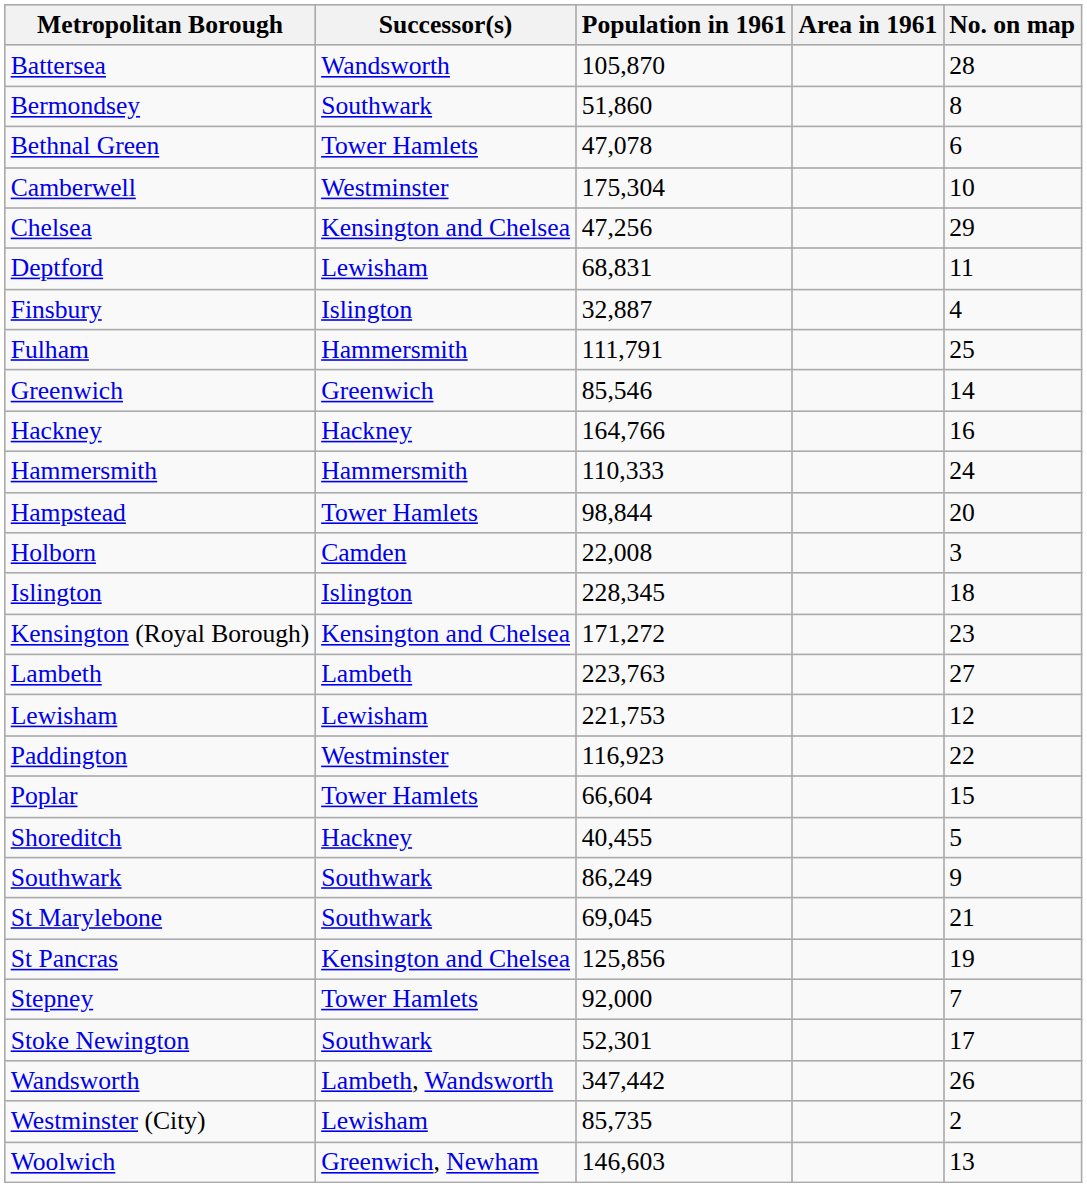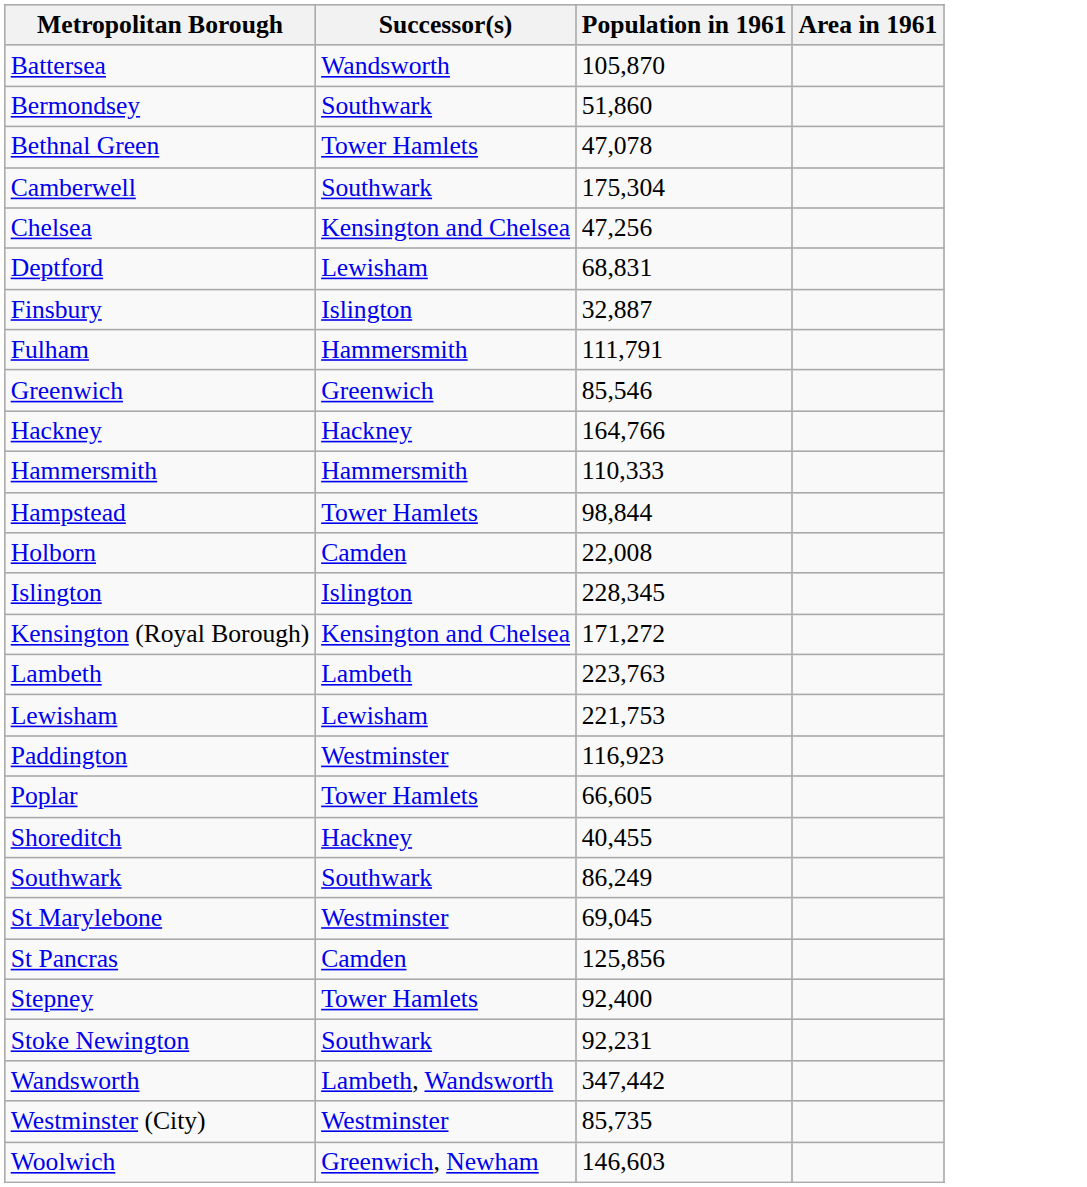- column: No. on map | 28 | 8 | 6 | 10 | 29 | 11 | 4 | 25 | 14 | 16 | 24 | 20 | 3 | 18 | 23 | 27 | 12 | 22 | 15 | 5 | 9 | 21 | 19 | 7 | 17 | 26 | 2 | 13
Camberwell | Successor(s): Westminster -> Southwark
Poplar | Population in 1961: 66,604 -> 66,605
St Marylebone | Successor(s): Southwark -> Westminster
St Pancras | Successor(s): Kensington and Chelsea -> Camden
Stepney | Population in 1961: 92,000 -> 92,400
Stoke Newington | Population in 1961: 52,301 -> 92,231
Westminster (City) | Successor(s): Lewisham -> Westminster
